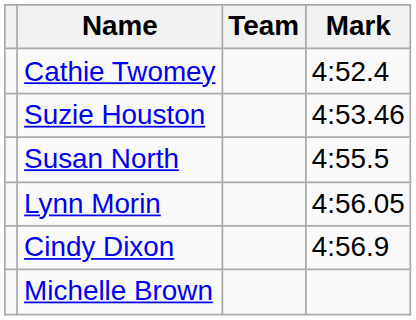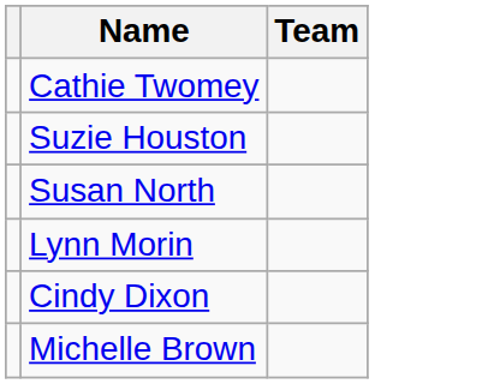- column: Mark | 4:52.4 | 4:53.46 | 4:55.5 | 4:56.05 | 4:56.9
